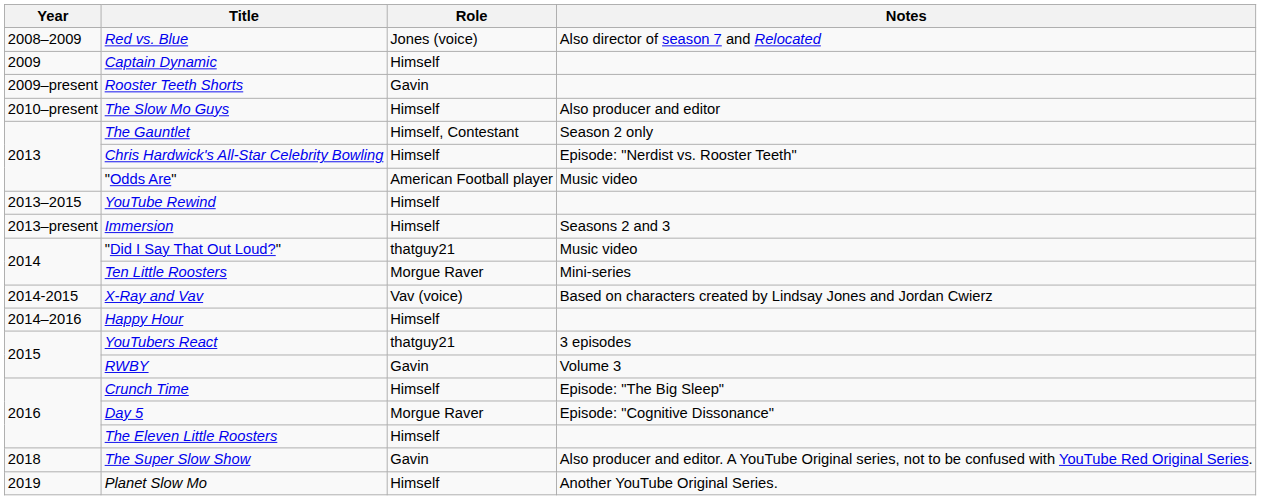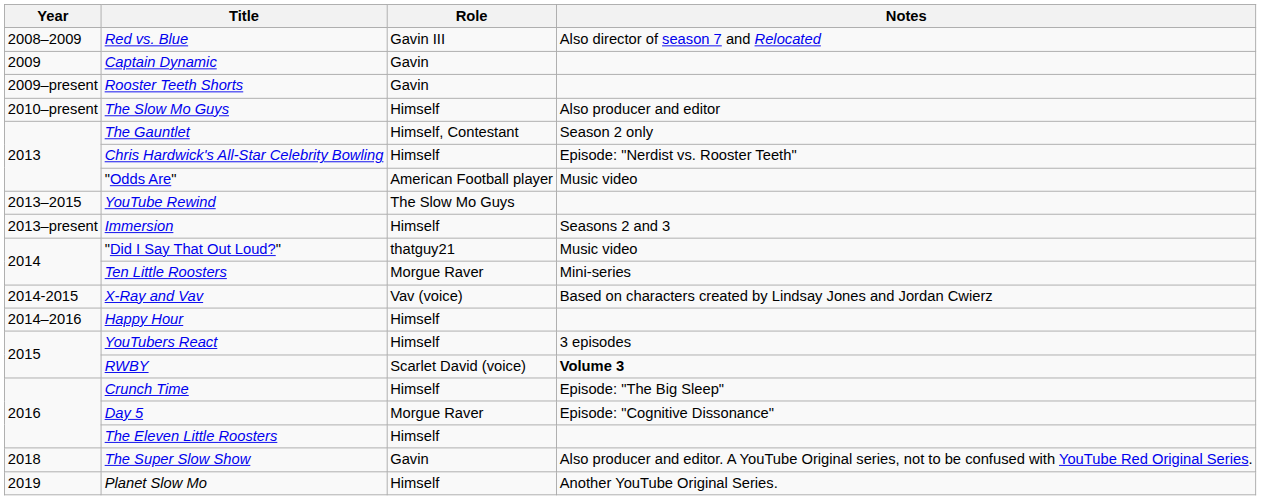Red vs. Blue | Role: Jones (voice) -> Gavin III
Captain Dynamic | Role: Himself -> Gavin
YouTube Rewind | Role: Himself -> The Slow Mo Guys
YouTubers React | Role: thatguy21 -> Himself
RWBY | Role: Gavin -> Scarlet David (voice)
RWBY | Notes: normal -> bold
